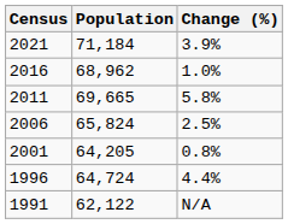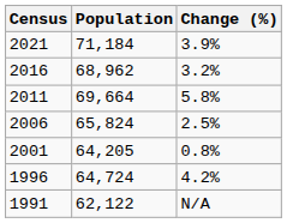2016 | Change (%): 1.0% -> 3.2%
2011 | Population: 69,665 -> 69,664
1996 | Change (%): 4.4% -> 4.2%
